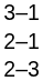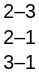rows swapped: 3–1 <-> 2–3
